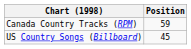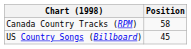Canada Country Tracks (RPM) | Position: 59 -> 58
